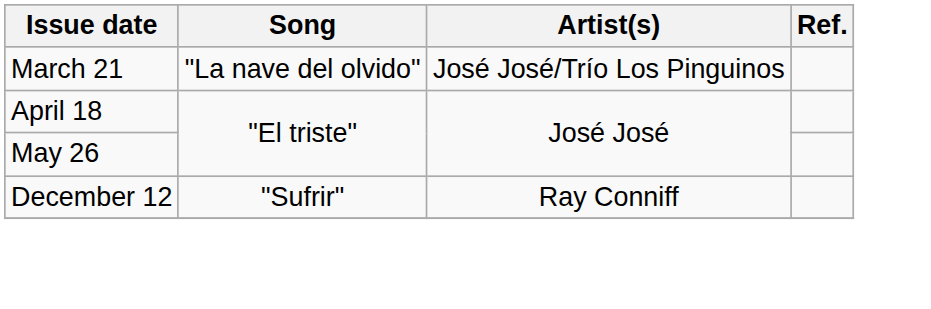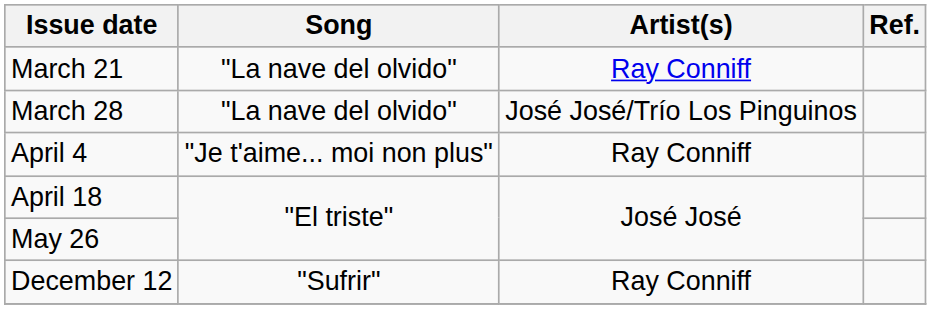March 21 | Artist(s): José José/Trío Los Pinguinos -> Ray Conniff
+ row: March 28 | "La nave del olvido" | José José/Trío Los Pinguinos
+ row: April 4 | "Je t'aime... moi non plus" | Ray Conniff
